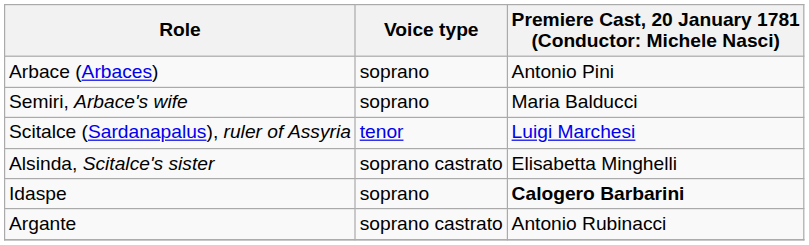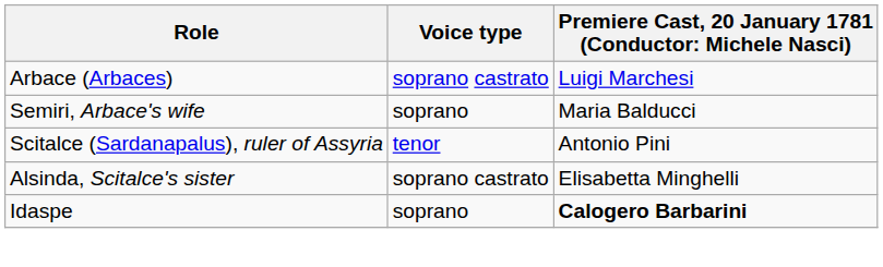Arbace (Arbaces) | Voice type: soprano -> soprano castrato
Arbace (Arbaces) | column 3: Antonio Pini -> Luigi Marchesi
Scitalce (Sardanapalus), ruler of Assyria | column 3: Luigi Marchesi -> Antonio Pini
- row: Argante | soprano castrato | Antonio Rubinacci
